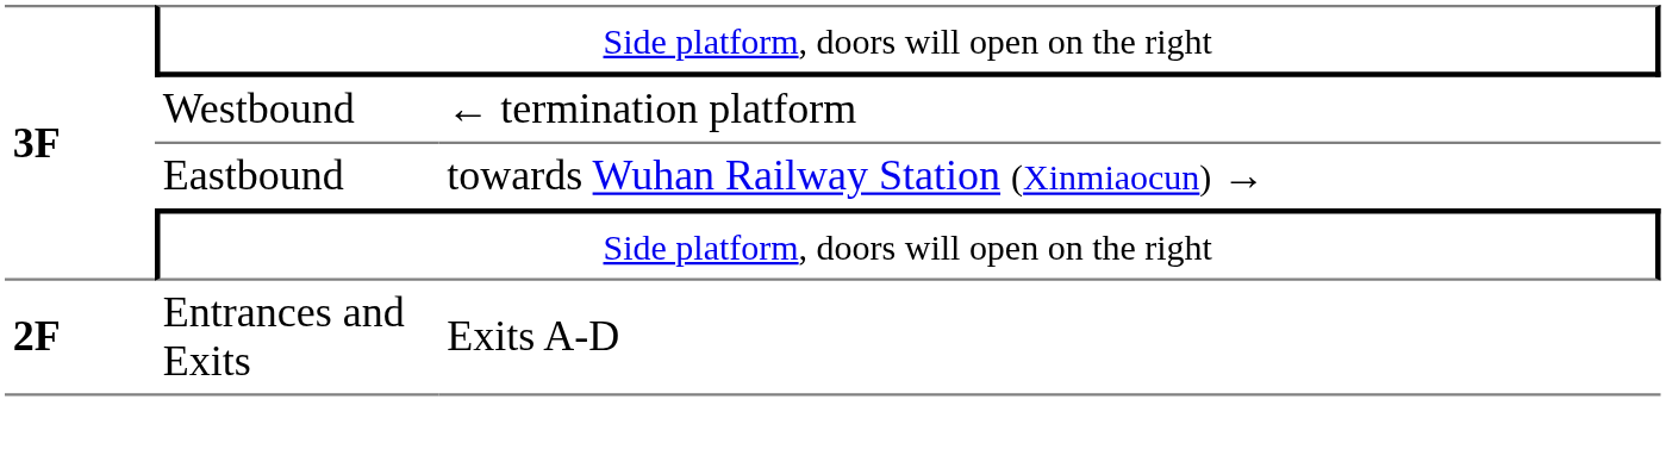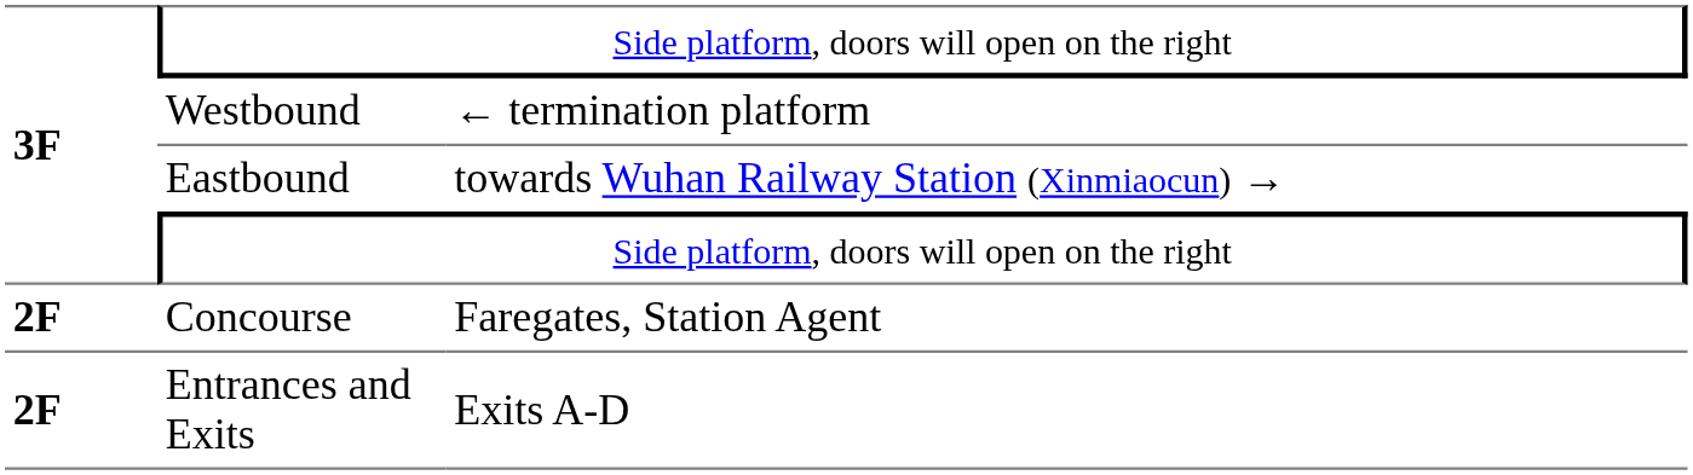+ row: 2F | Concourse | Faregates, Station Agent
